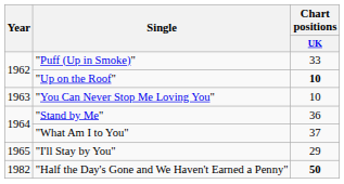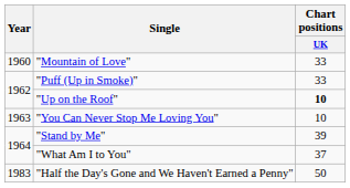+ row: 1960 | "Mountain of Love" | 33
"Stand by Me" | Chart positions / UK: 36 -> 39
- row: 1965 | "I'll Stay by You" | 29
"Half the Day's Gone and We Haven't Earned a Penny" | Year: 1982 -> 1983
"Half the Day's Gone and We Haven't Earned a Penny" | Chart positions / UK: bold -> normal
